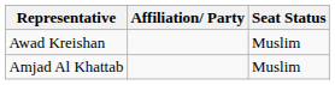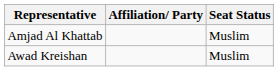rows swapped: Amjad Al Khattab <-> Awad Kreishan
